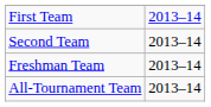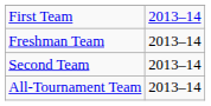rows swapped: Second Team <-> Freshman Team
